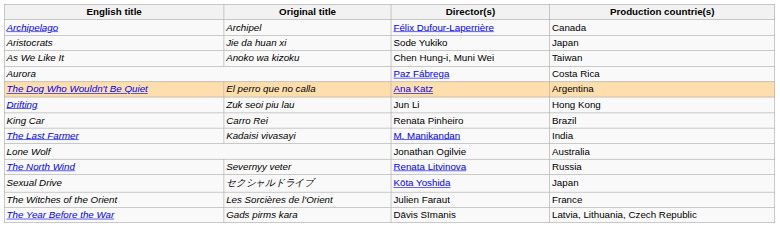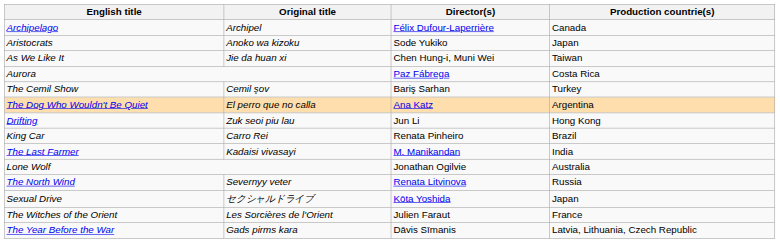Aristocrats | Original title: Jie da huan xi -> Anoko wa kizoku
As We Like It | Original title: Anoko wa kizoku -> Jie da huan xi
+ row: The Cemil Show | Cemil şov | Bariş Sarhan | Turkey
